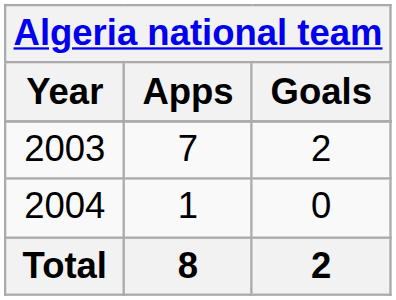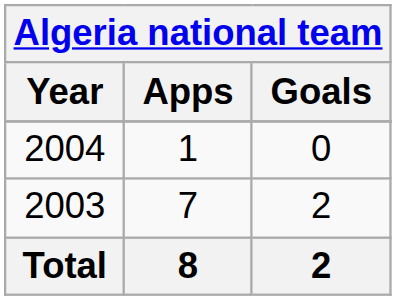rows swapped: 2003 <-> 2004
